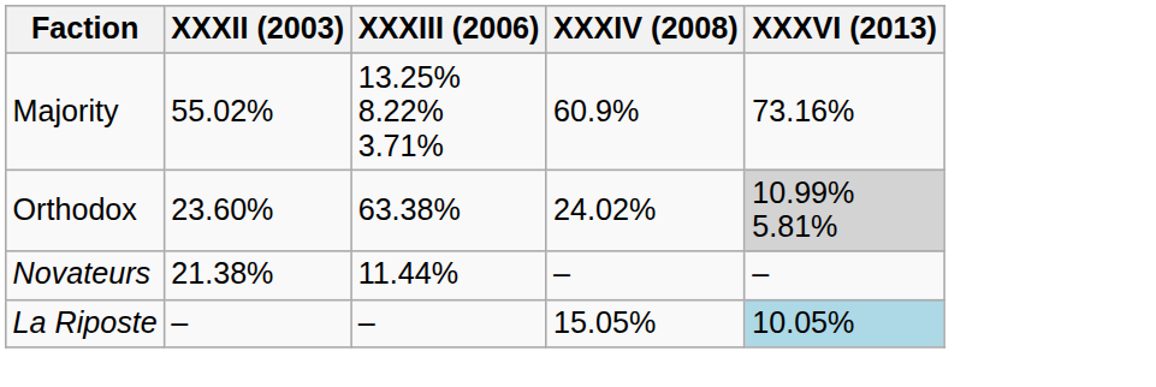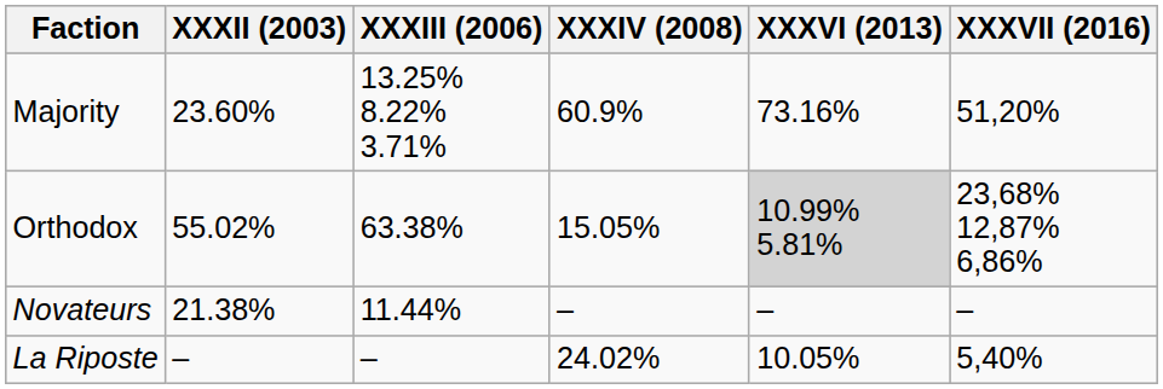+ column: XXXVII (2016) | 51,20% | 23,68% 12,87% 6,86% | – | 5,40%
Majority | XXXII (2003): 55.02% -> 23.60%
Orthodox | XXXII (2003): 23.60% -> 55.02%
Orthodox | XXXIV (2008): 24.02% -> 15.05%
La Riposte | XXXIV (2008): 15.05% -> 24.02%
La Riposte | XXXVI (2013): lightblue background -> no background
